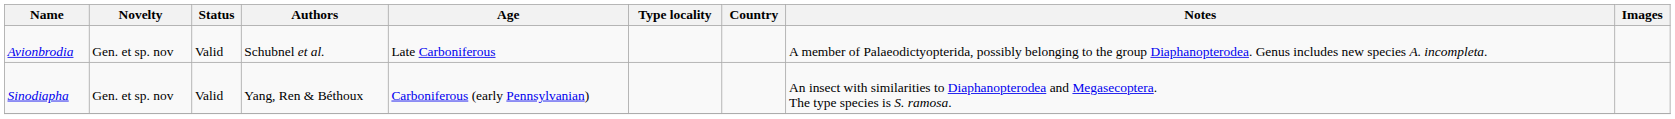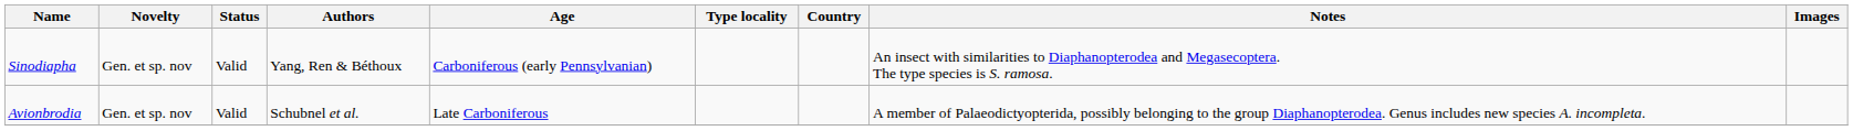rows swapped: Avionbrodia <-> Sinodiapha
